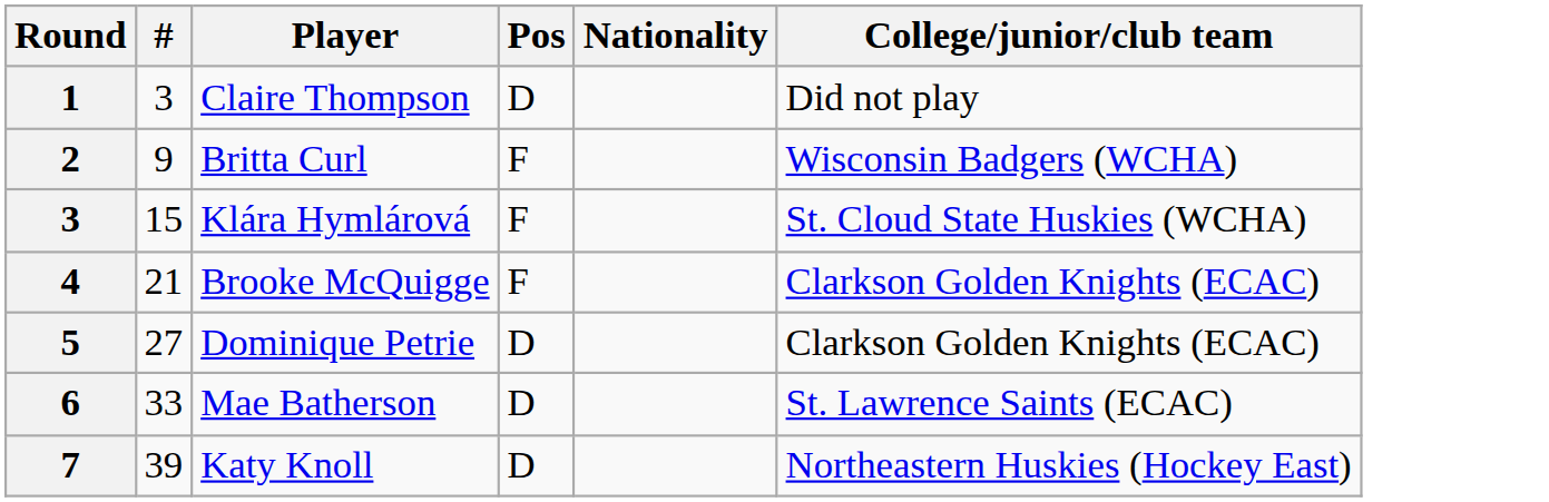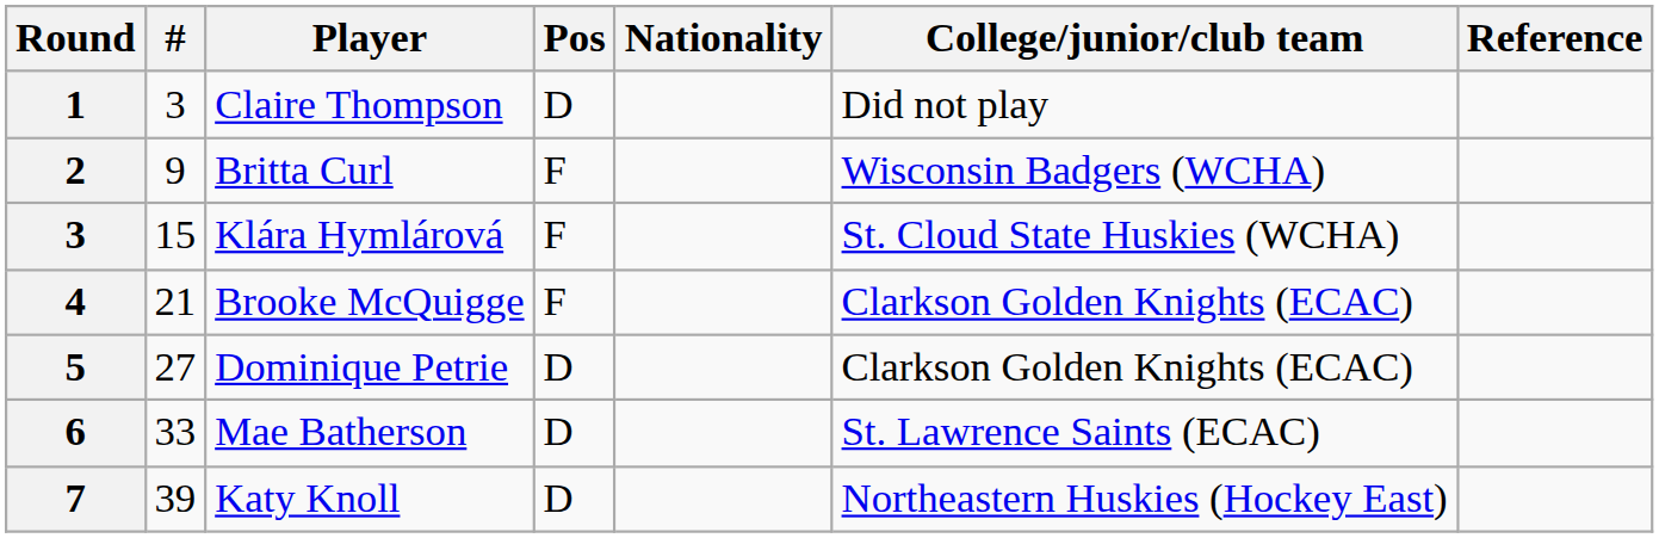+ column: Reference
